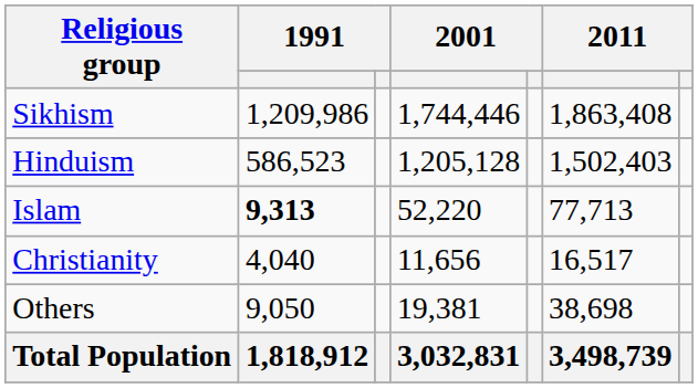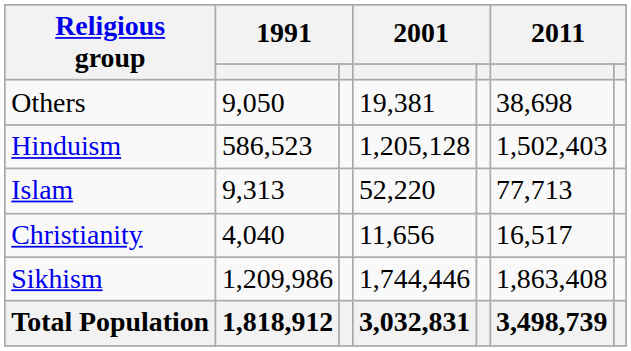rows swapped: Sikhism <-> Others
Islam | column 2: bold -> normal
